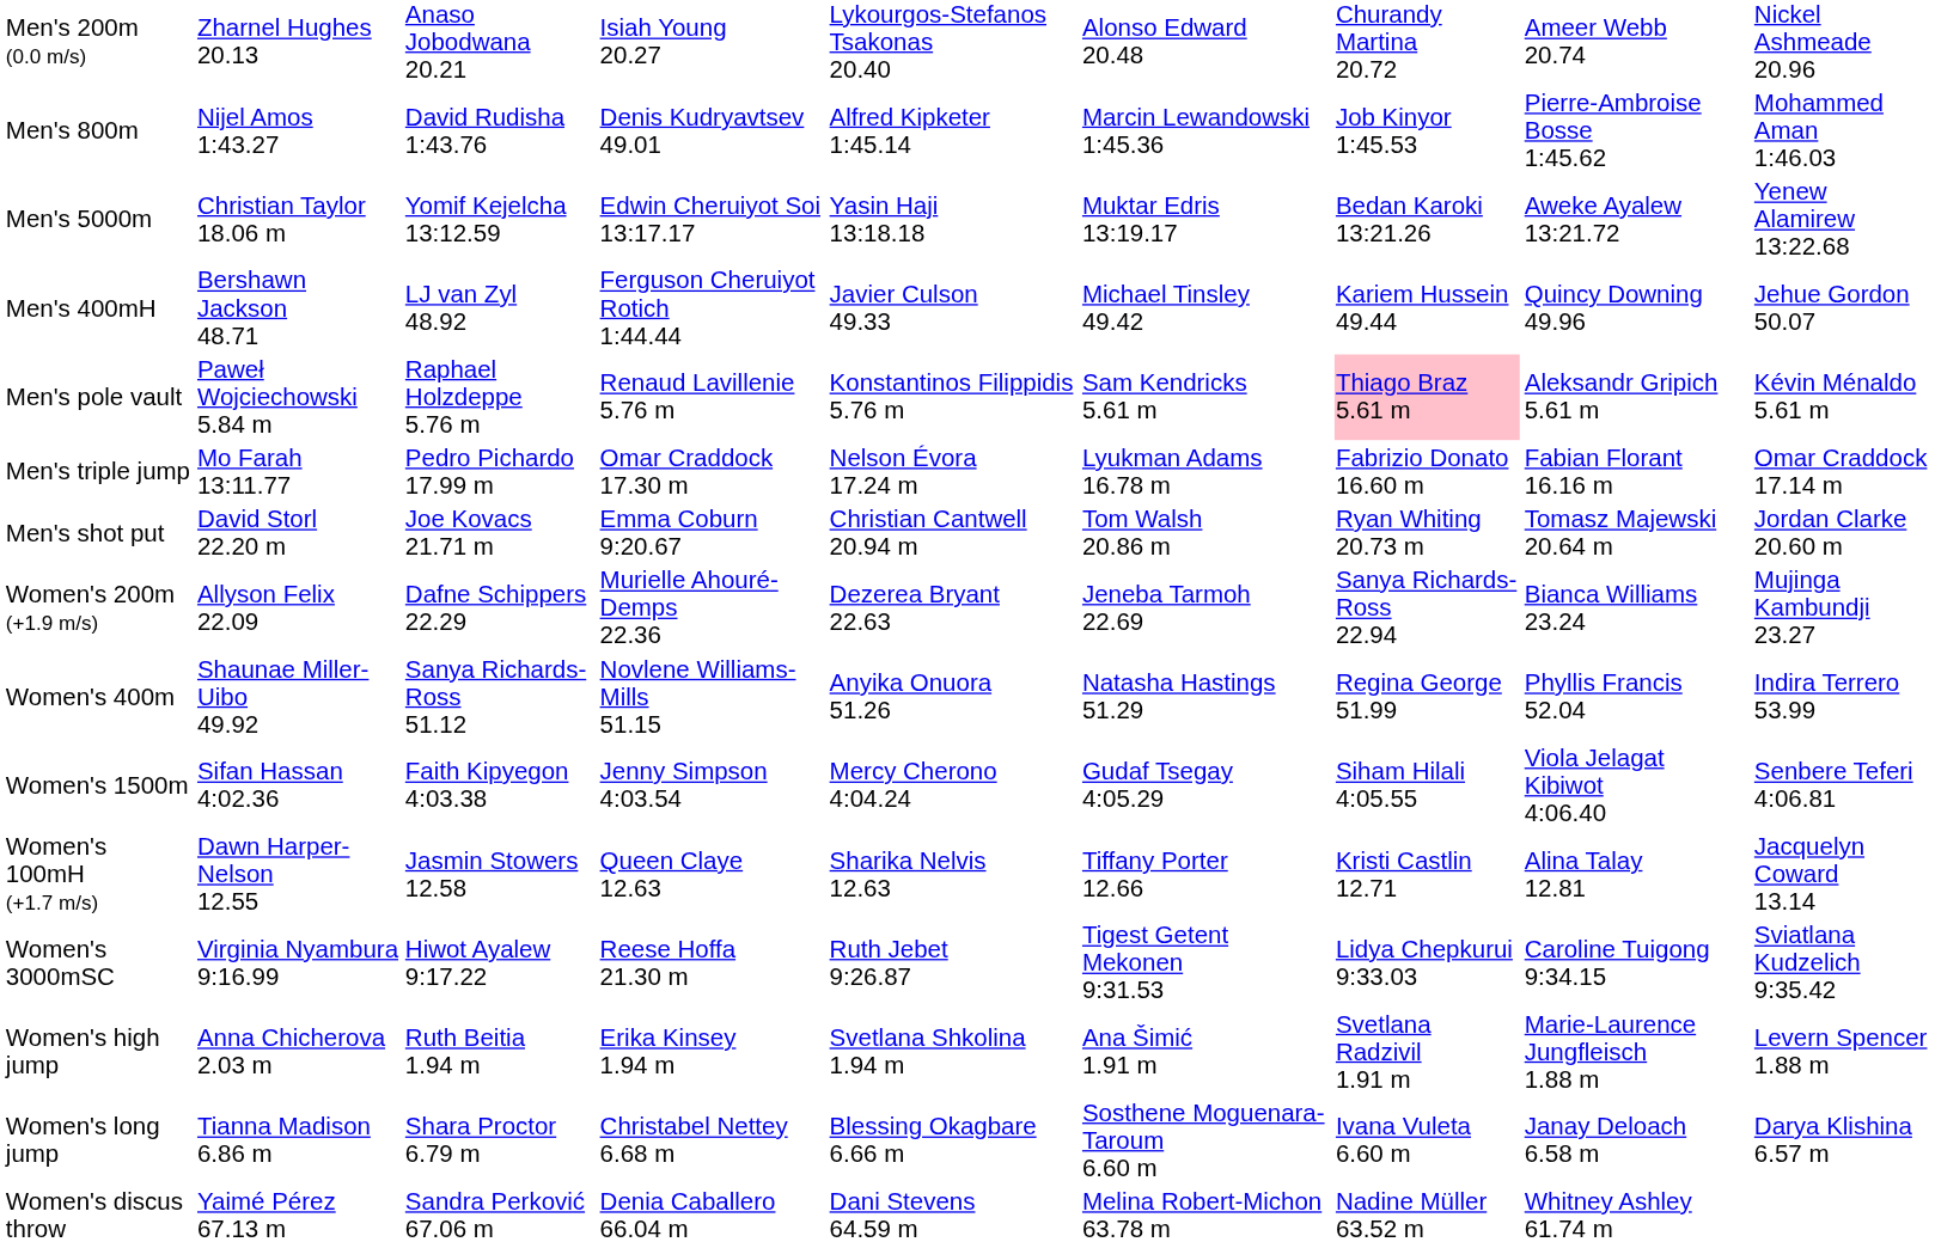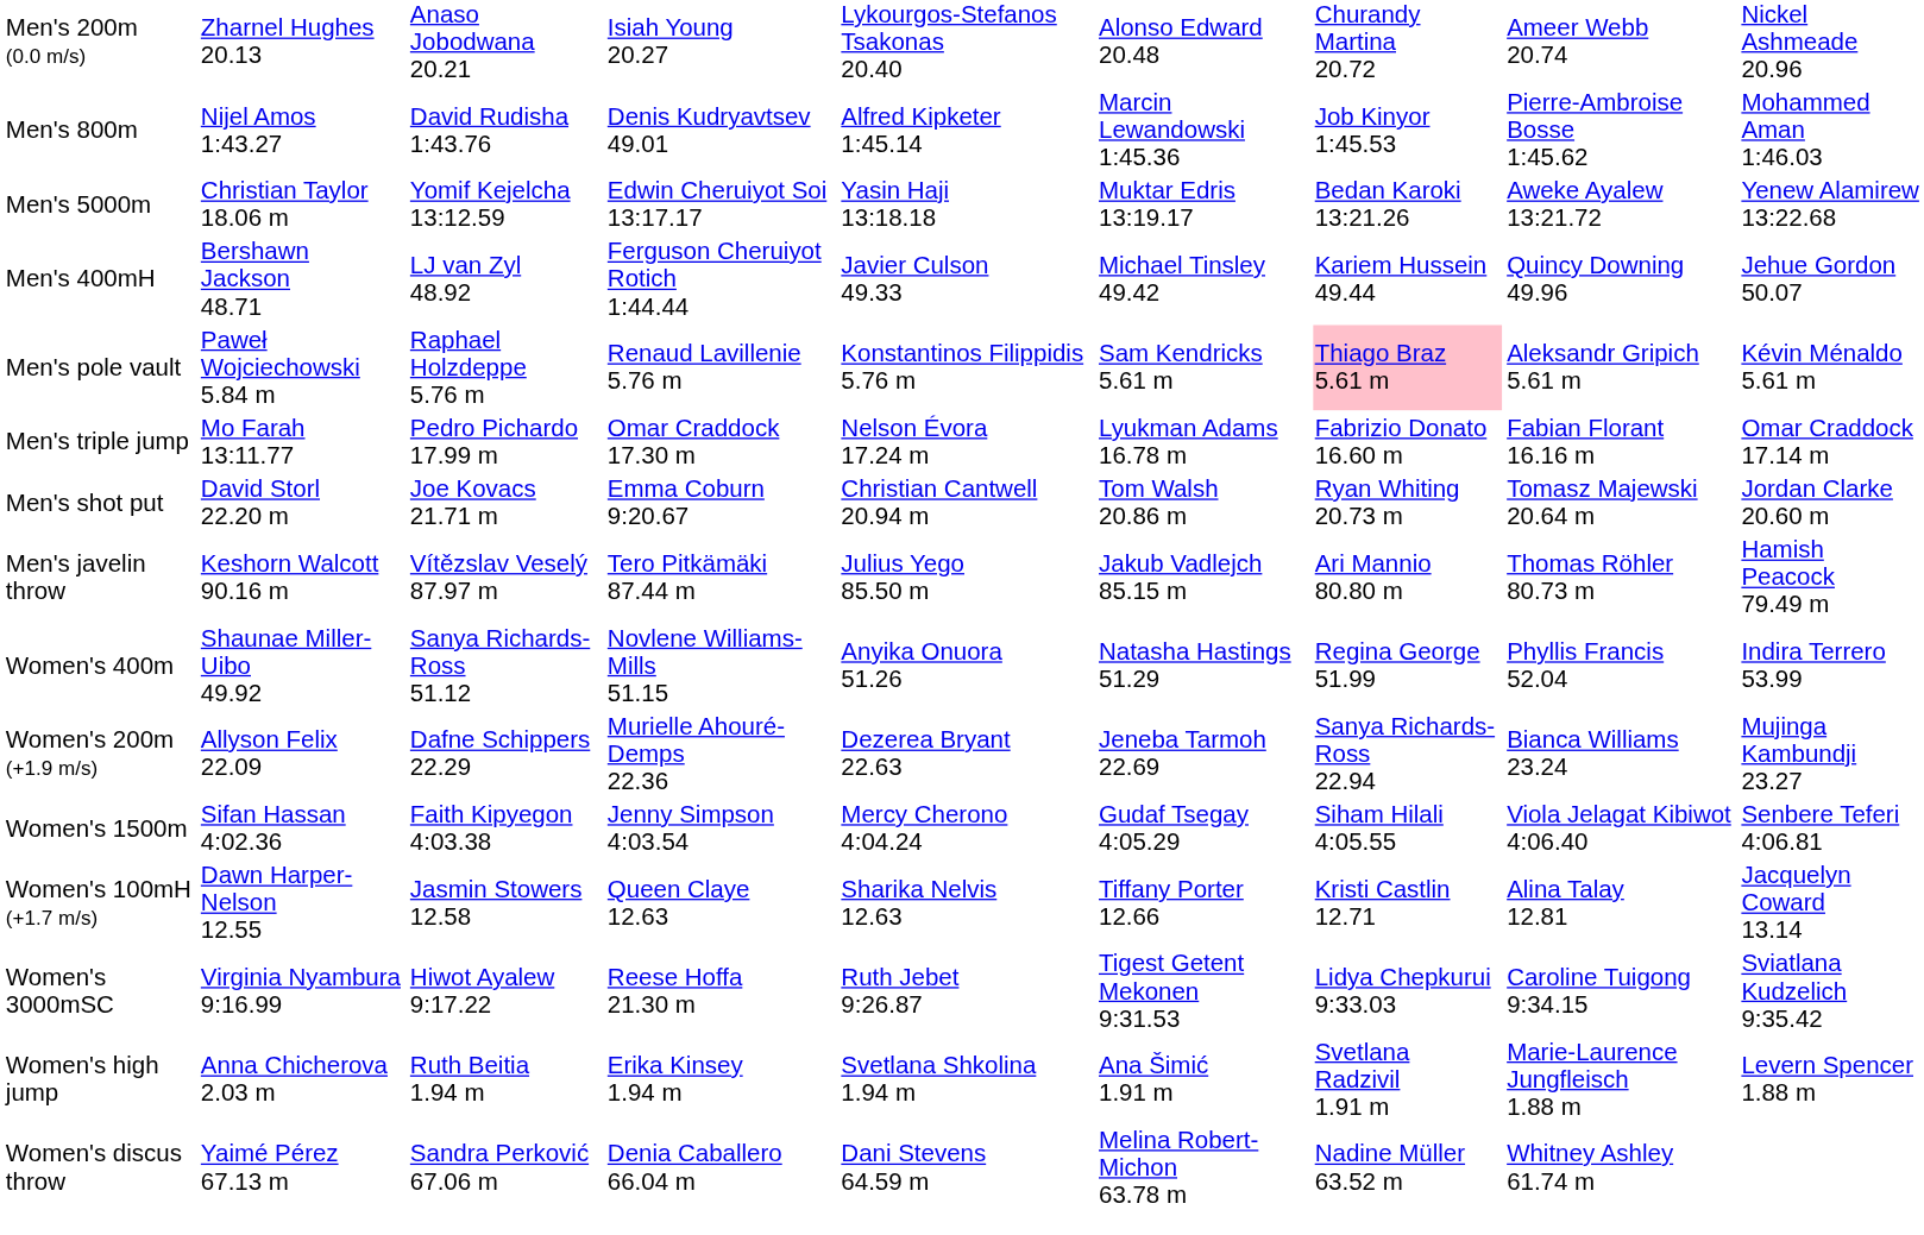+ row: Men's javelin throw | Keshorn Walcott 90.16 m | Vítězslav Veselý 87.97 m | Tero Pitkämäki 87.44 m | Julius Yego 85.50 m | Jakub Vadlejch 85.15 m | Ari Mannio 80.80 m | Thomas Röhler 80.73 m | Hamish Peacock 79.49 m
rows swapped: Women's 200m (+1.9 m/s) <-> Women's 400m
- row: Women's long jump | Tianna Madison 6.86 m | Shara Proctor 6.79 m | Christabel Nettey 6.68 m | Blessing Okagbare 6.66 m | Sosthene Moguenara-Taroum 6.60 m | Ivana Vuleta 6.60 m | Janay Deloach 6.58 m | Darya Klishina 6.57 m
